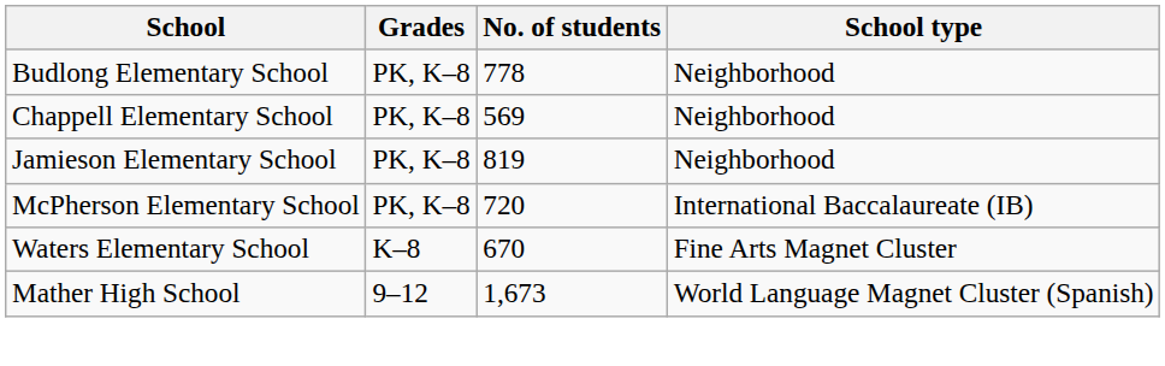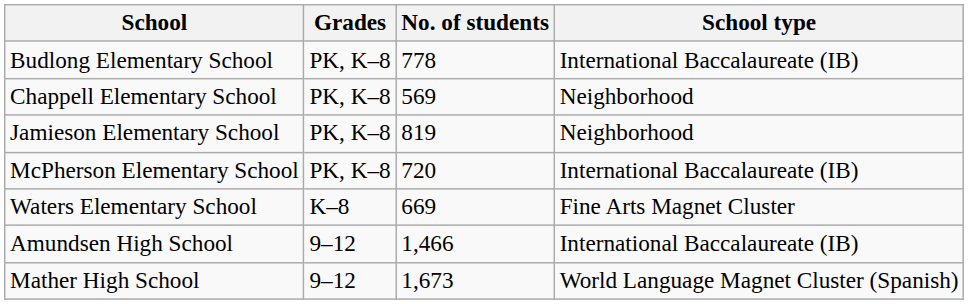Budlong Elementary School | School type: Neighborhood -> International Baccalaureate (IB)
Waters Elementary School | No. of students: 670 -> 669
+ row: Amundsen High School | 9–12 | 1,466 | International Baccalaureate (IB)
